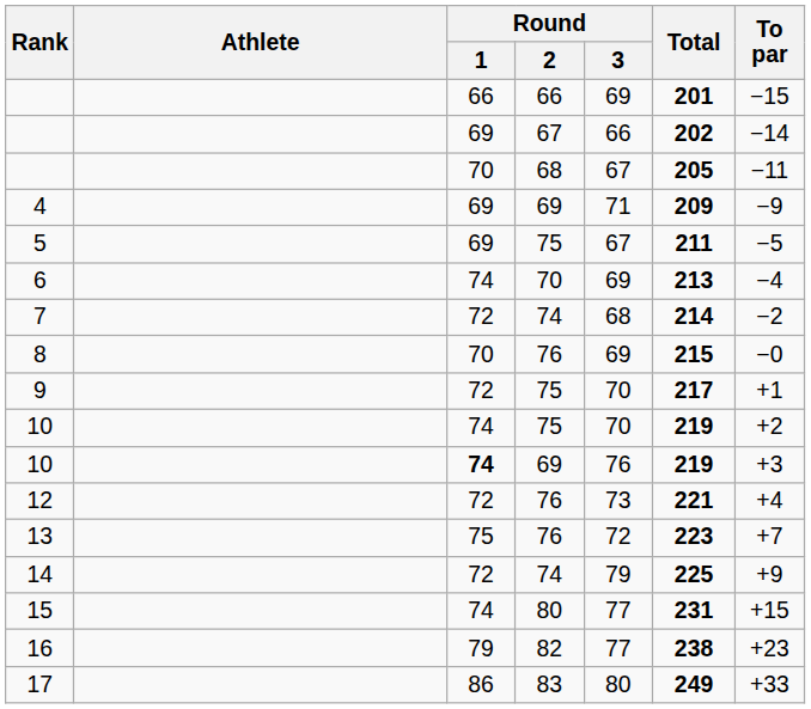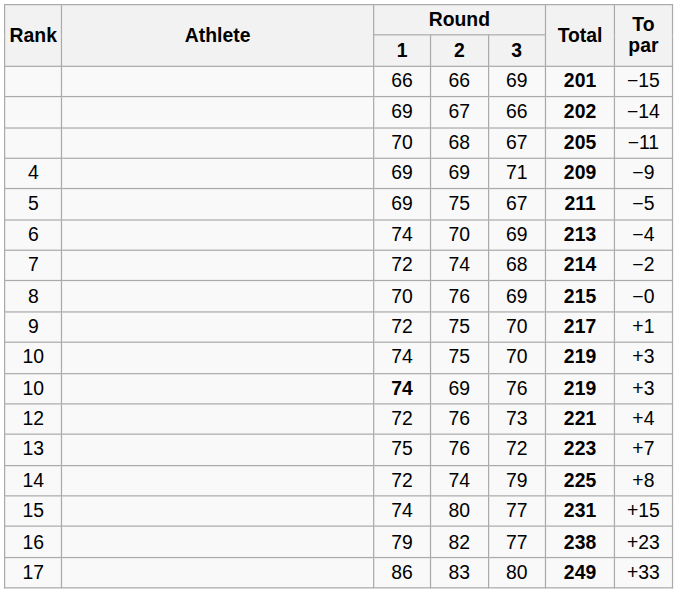10 / 75 | To par: +2 -> +3
14 | To par: +9 -> +8
